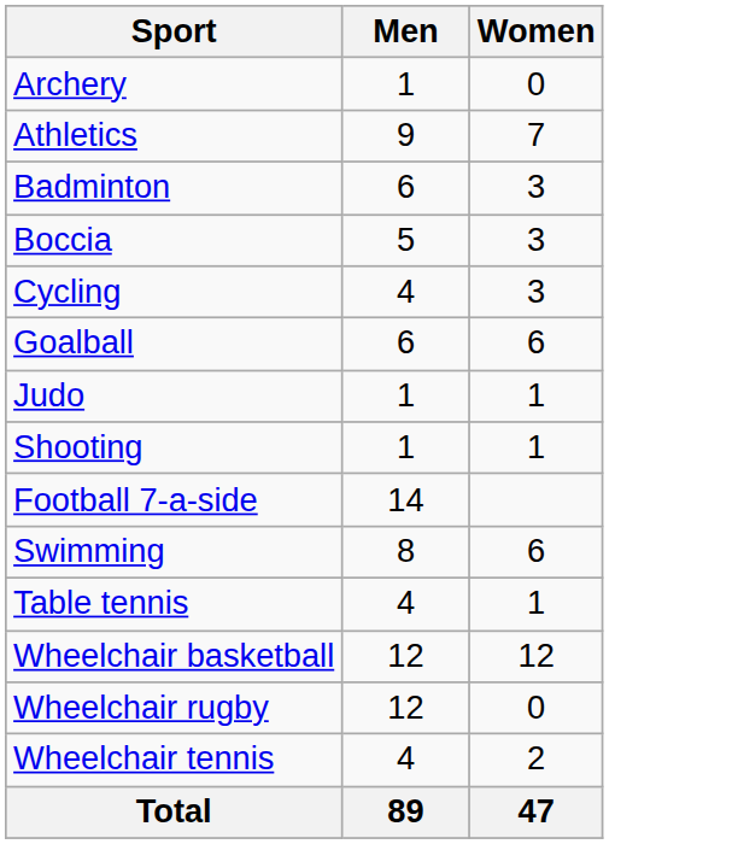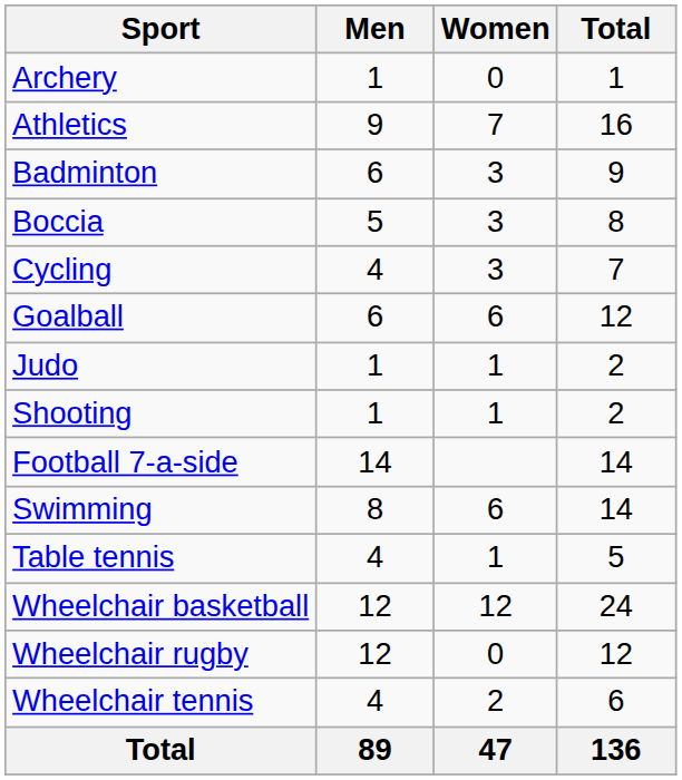+ column: Total | 1 | 16 | 9 | 8 | 7 | 12 | 2 | 2 | 14 | 14 | 5 | 24 | 12 | 6 | 136
